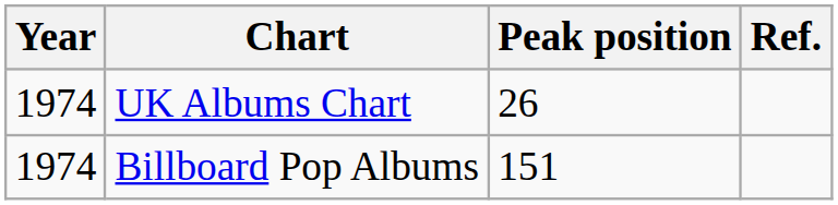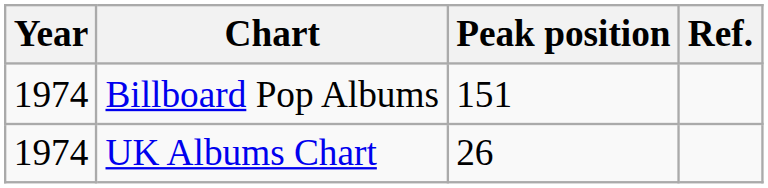rows swapped: UK Albums Chart <-> Billboard Pop Albums
